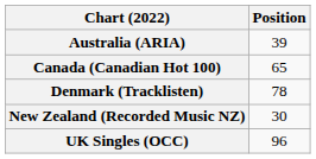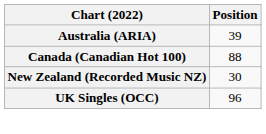Canada (Canadian Hot 100) | Position: 65 -> 88
- row: Denmark (Tracklisten) | 78
